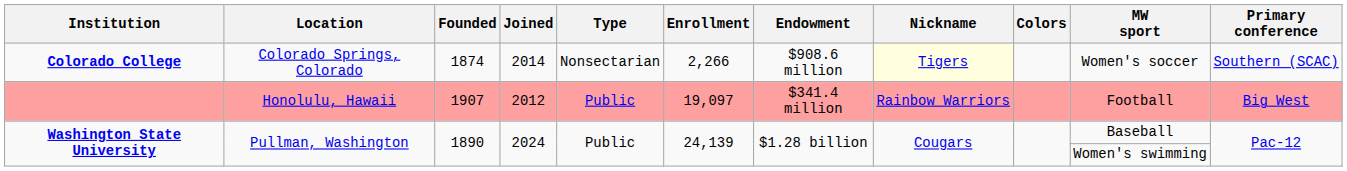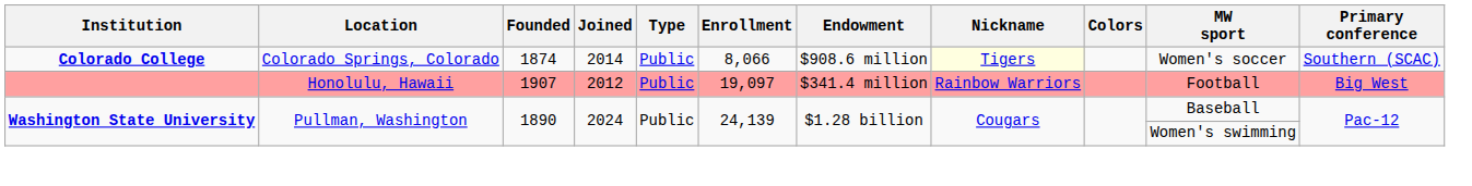Colorado College | Type: Nonsectarian -> Public
Colorado College | Enrollment: 2,266 -> 8,066
